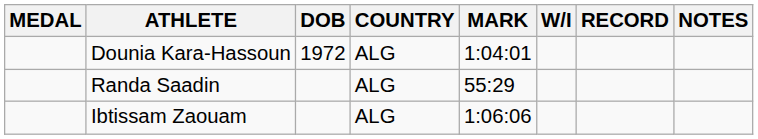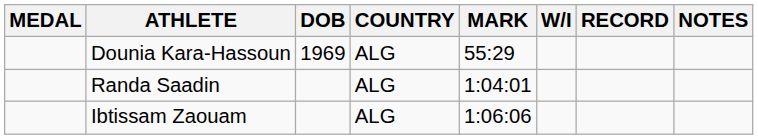Dounia Kara-Hassoun | DOB: 1972 -> 1969
Dounia Kara-Hassoun | MARK: 1:04:01 -> 55:29
Randa Saadin | MARK: 55:29 -> 1:04:01
